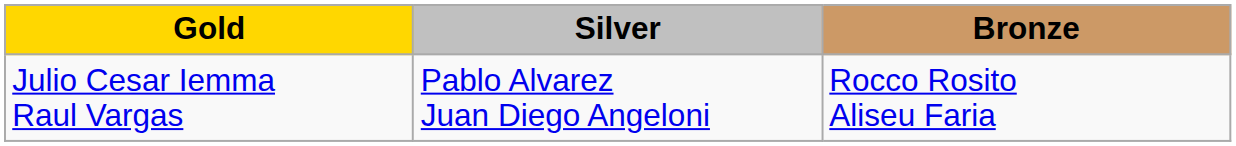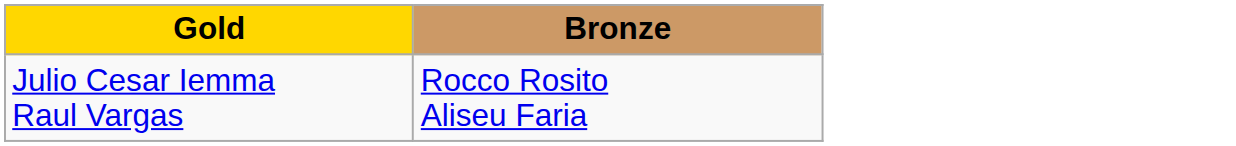- column: Silver | Pablo Alvarez Juan Diego Angeloni
